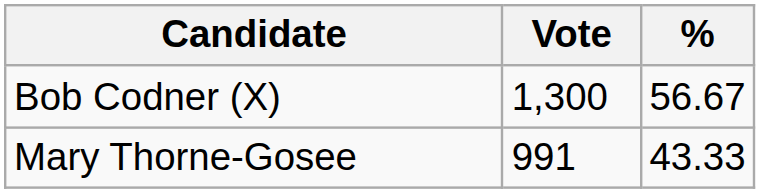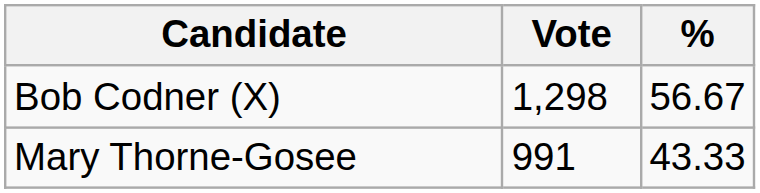Bob Codner (X) | Vote: 1,300 -> 1,298
